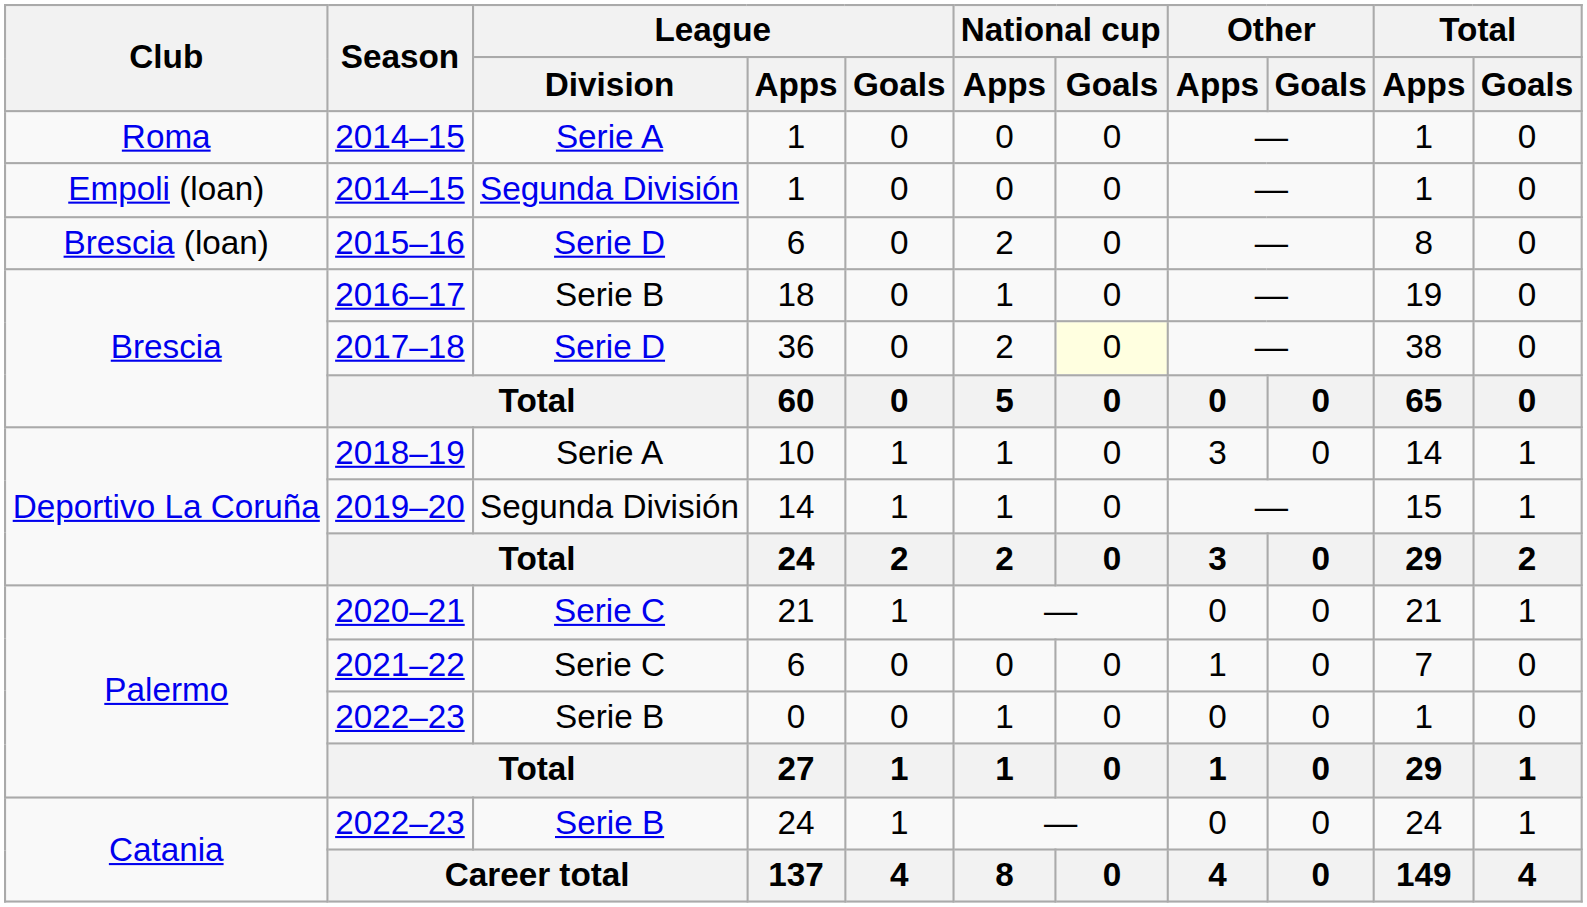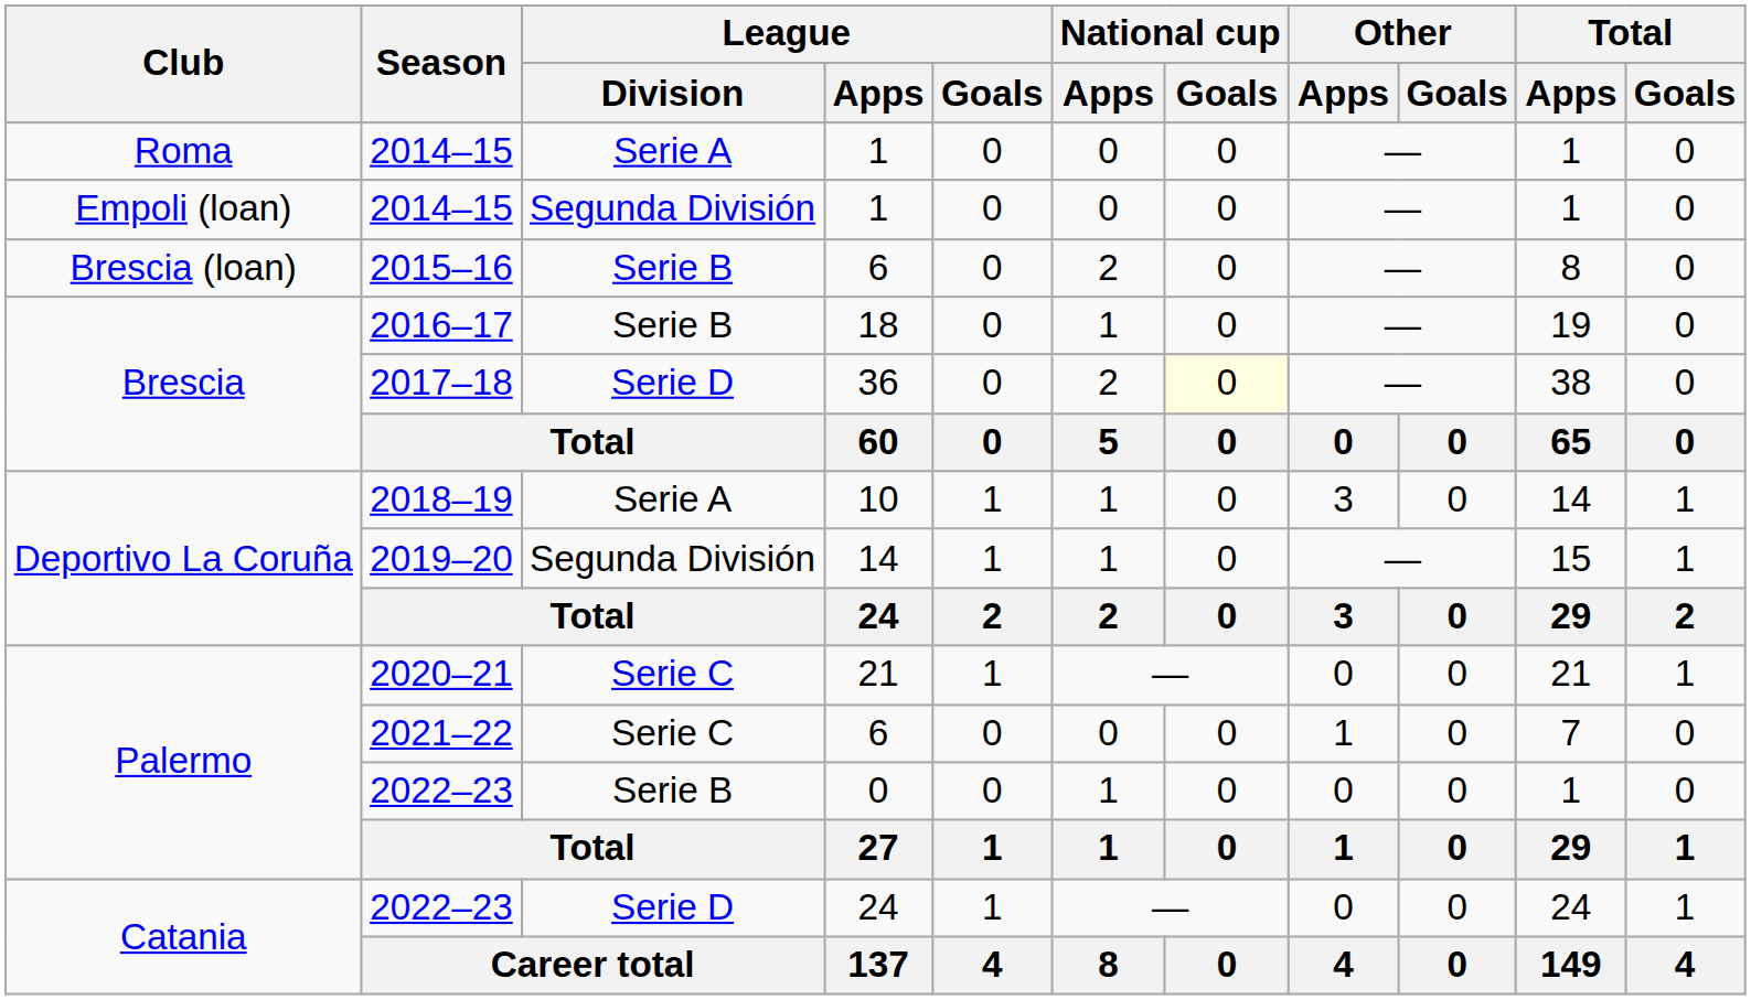2015–16 | League / Division: Serie D -> Serie B
Catania / 2022–23 | League / Division: Serie B -> Serie D
